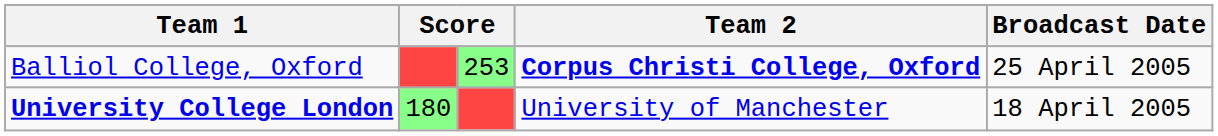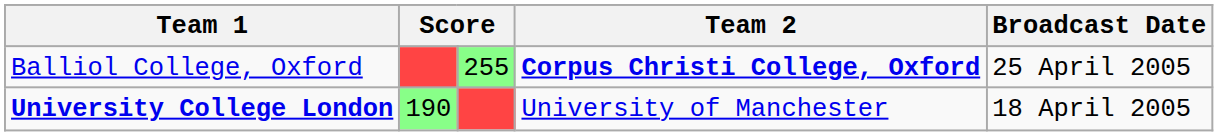Balliol College, Oxford | column 3: 253 -> 255
University College London | column 2: 180 -> 190
